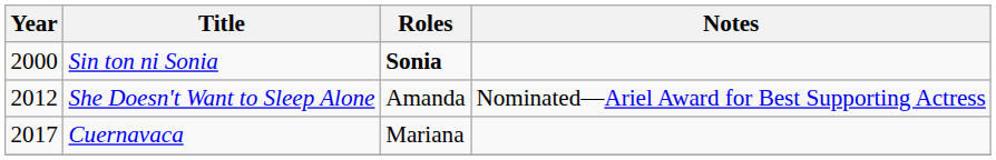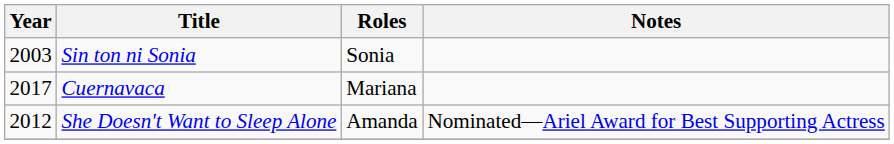Sin ton ni Sonia | Year: 2000 -> 2003
Sin ton ni Sonia | Roles: bold -> normal
rows swapped: She Doesn't Want to Sleep Alone <-> Cuernavaca
